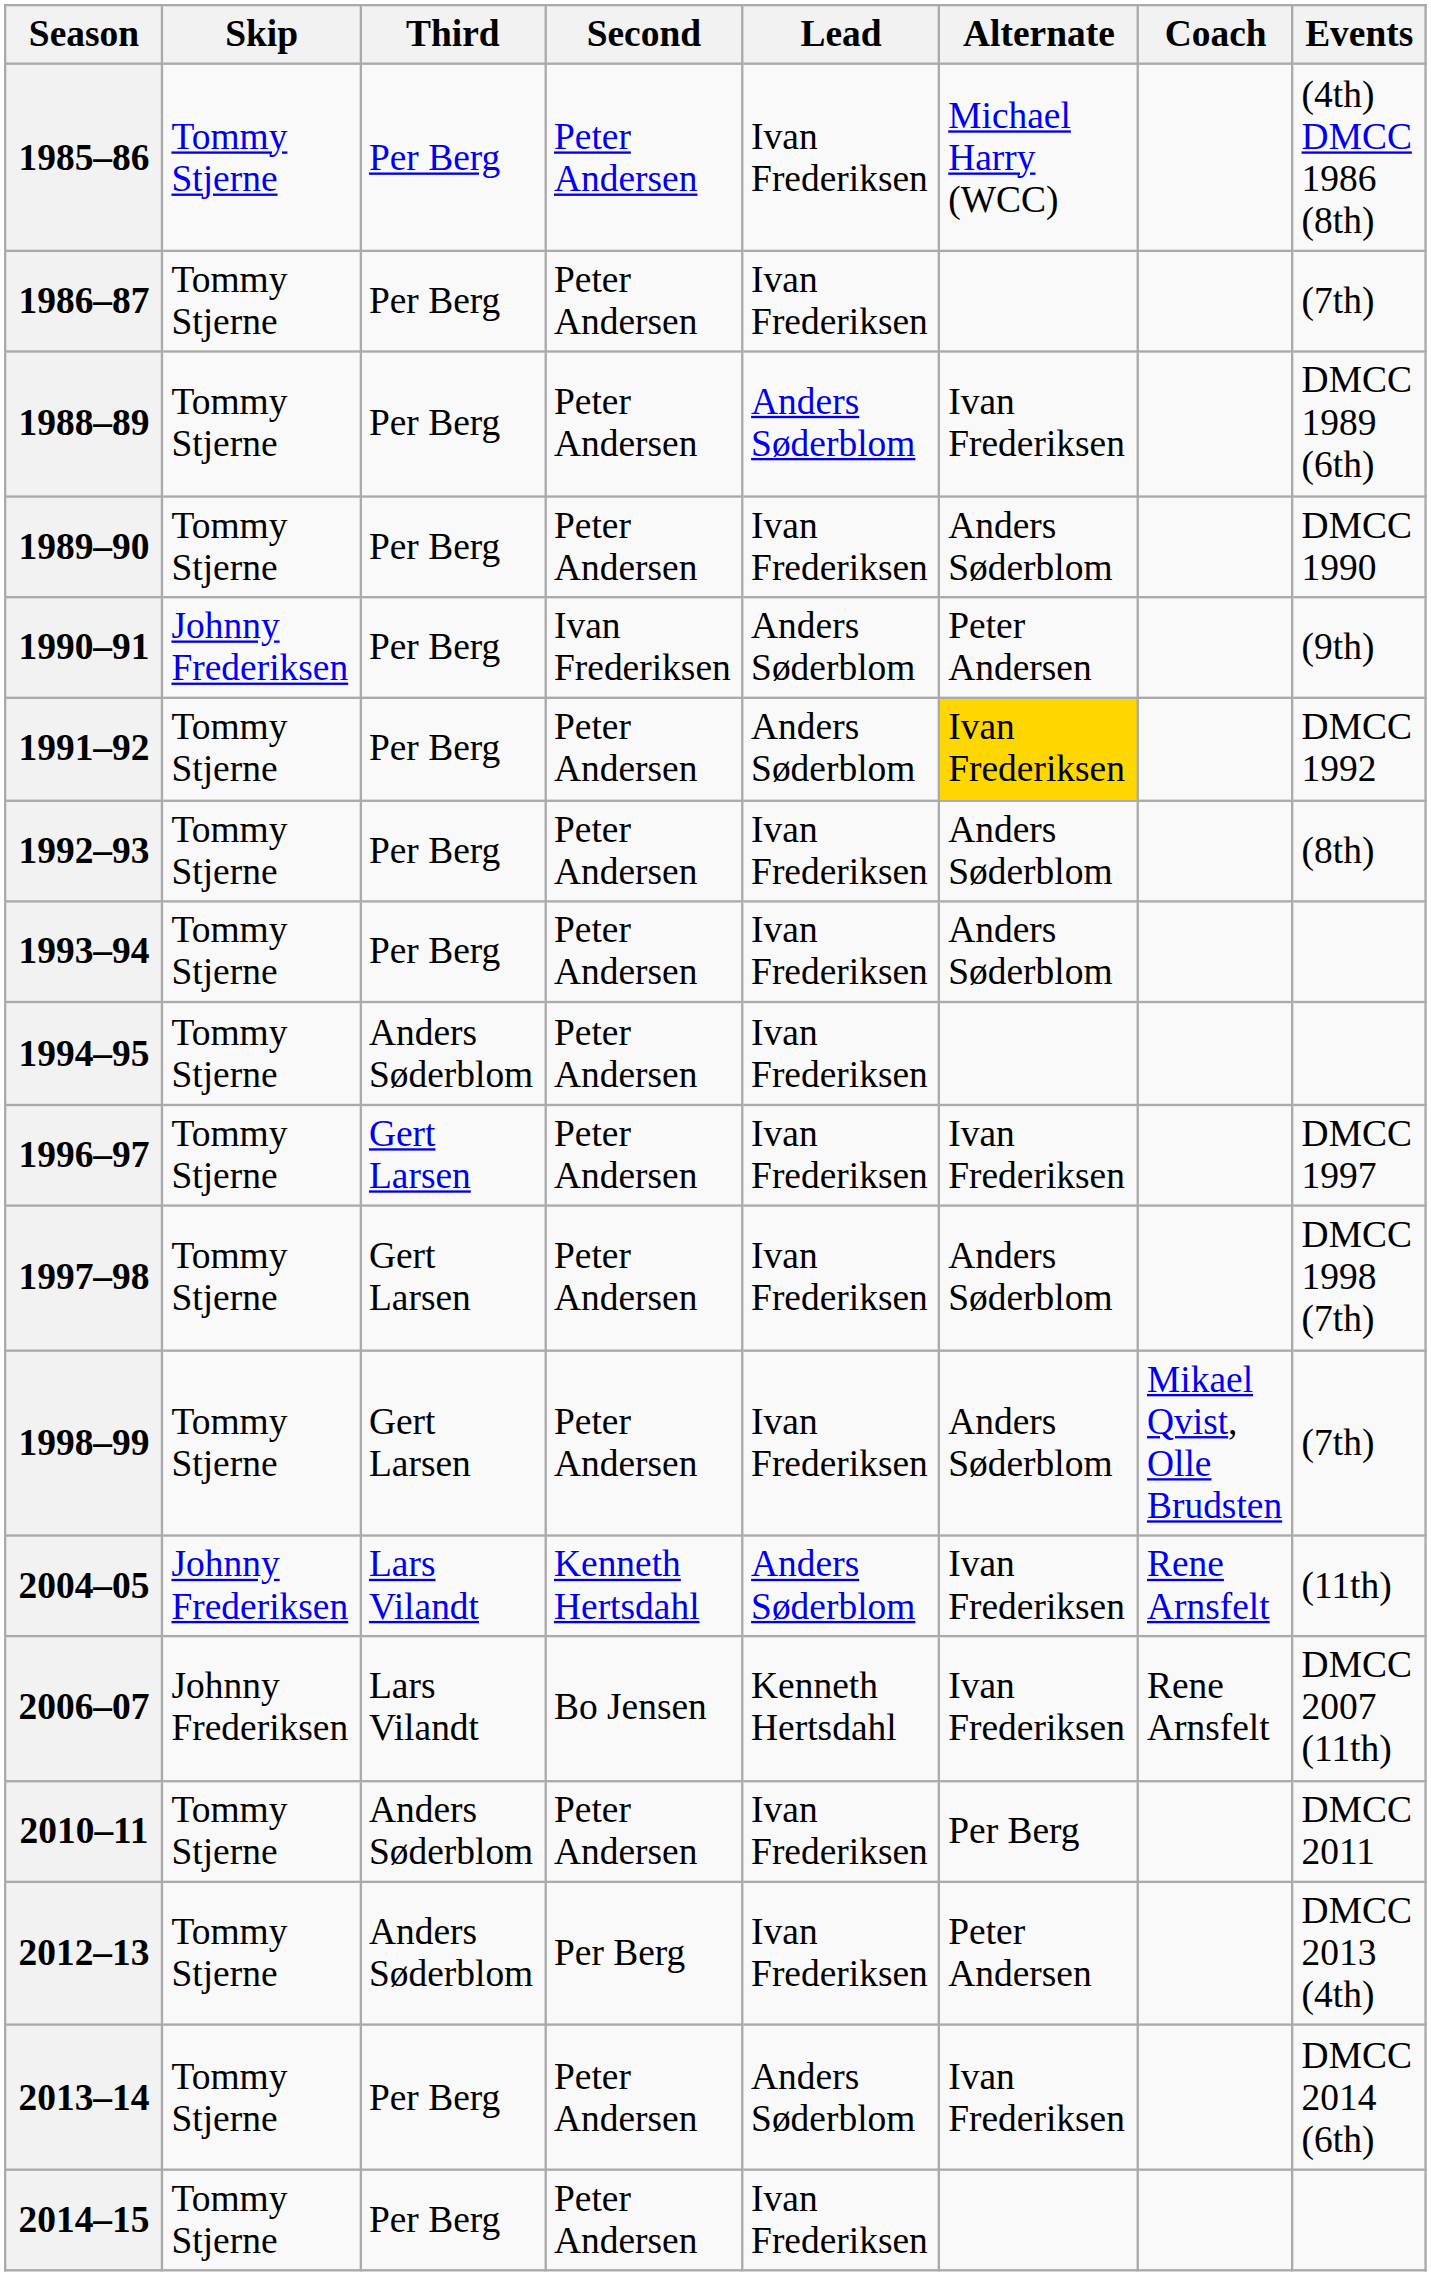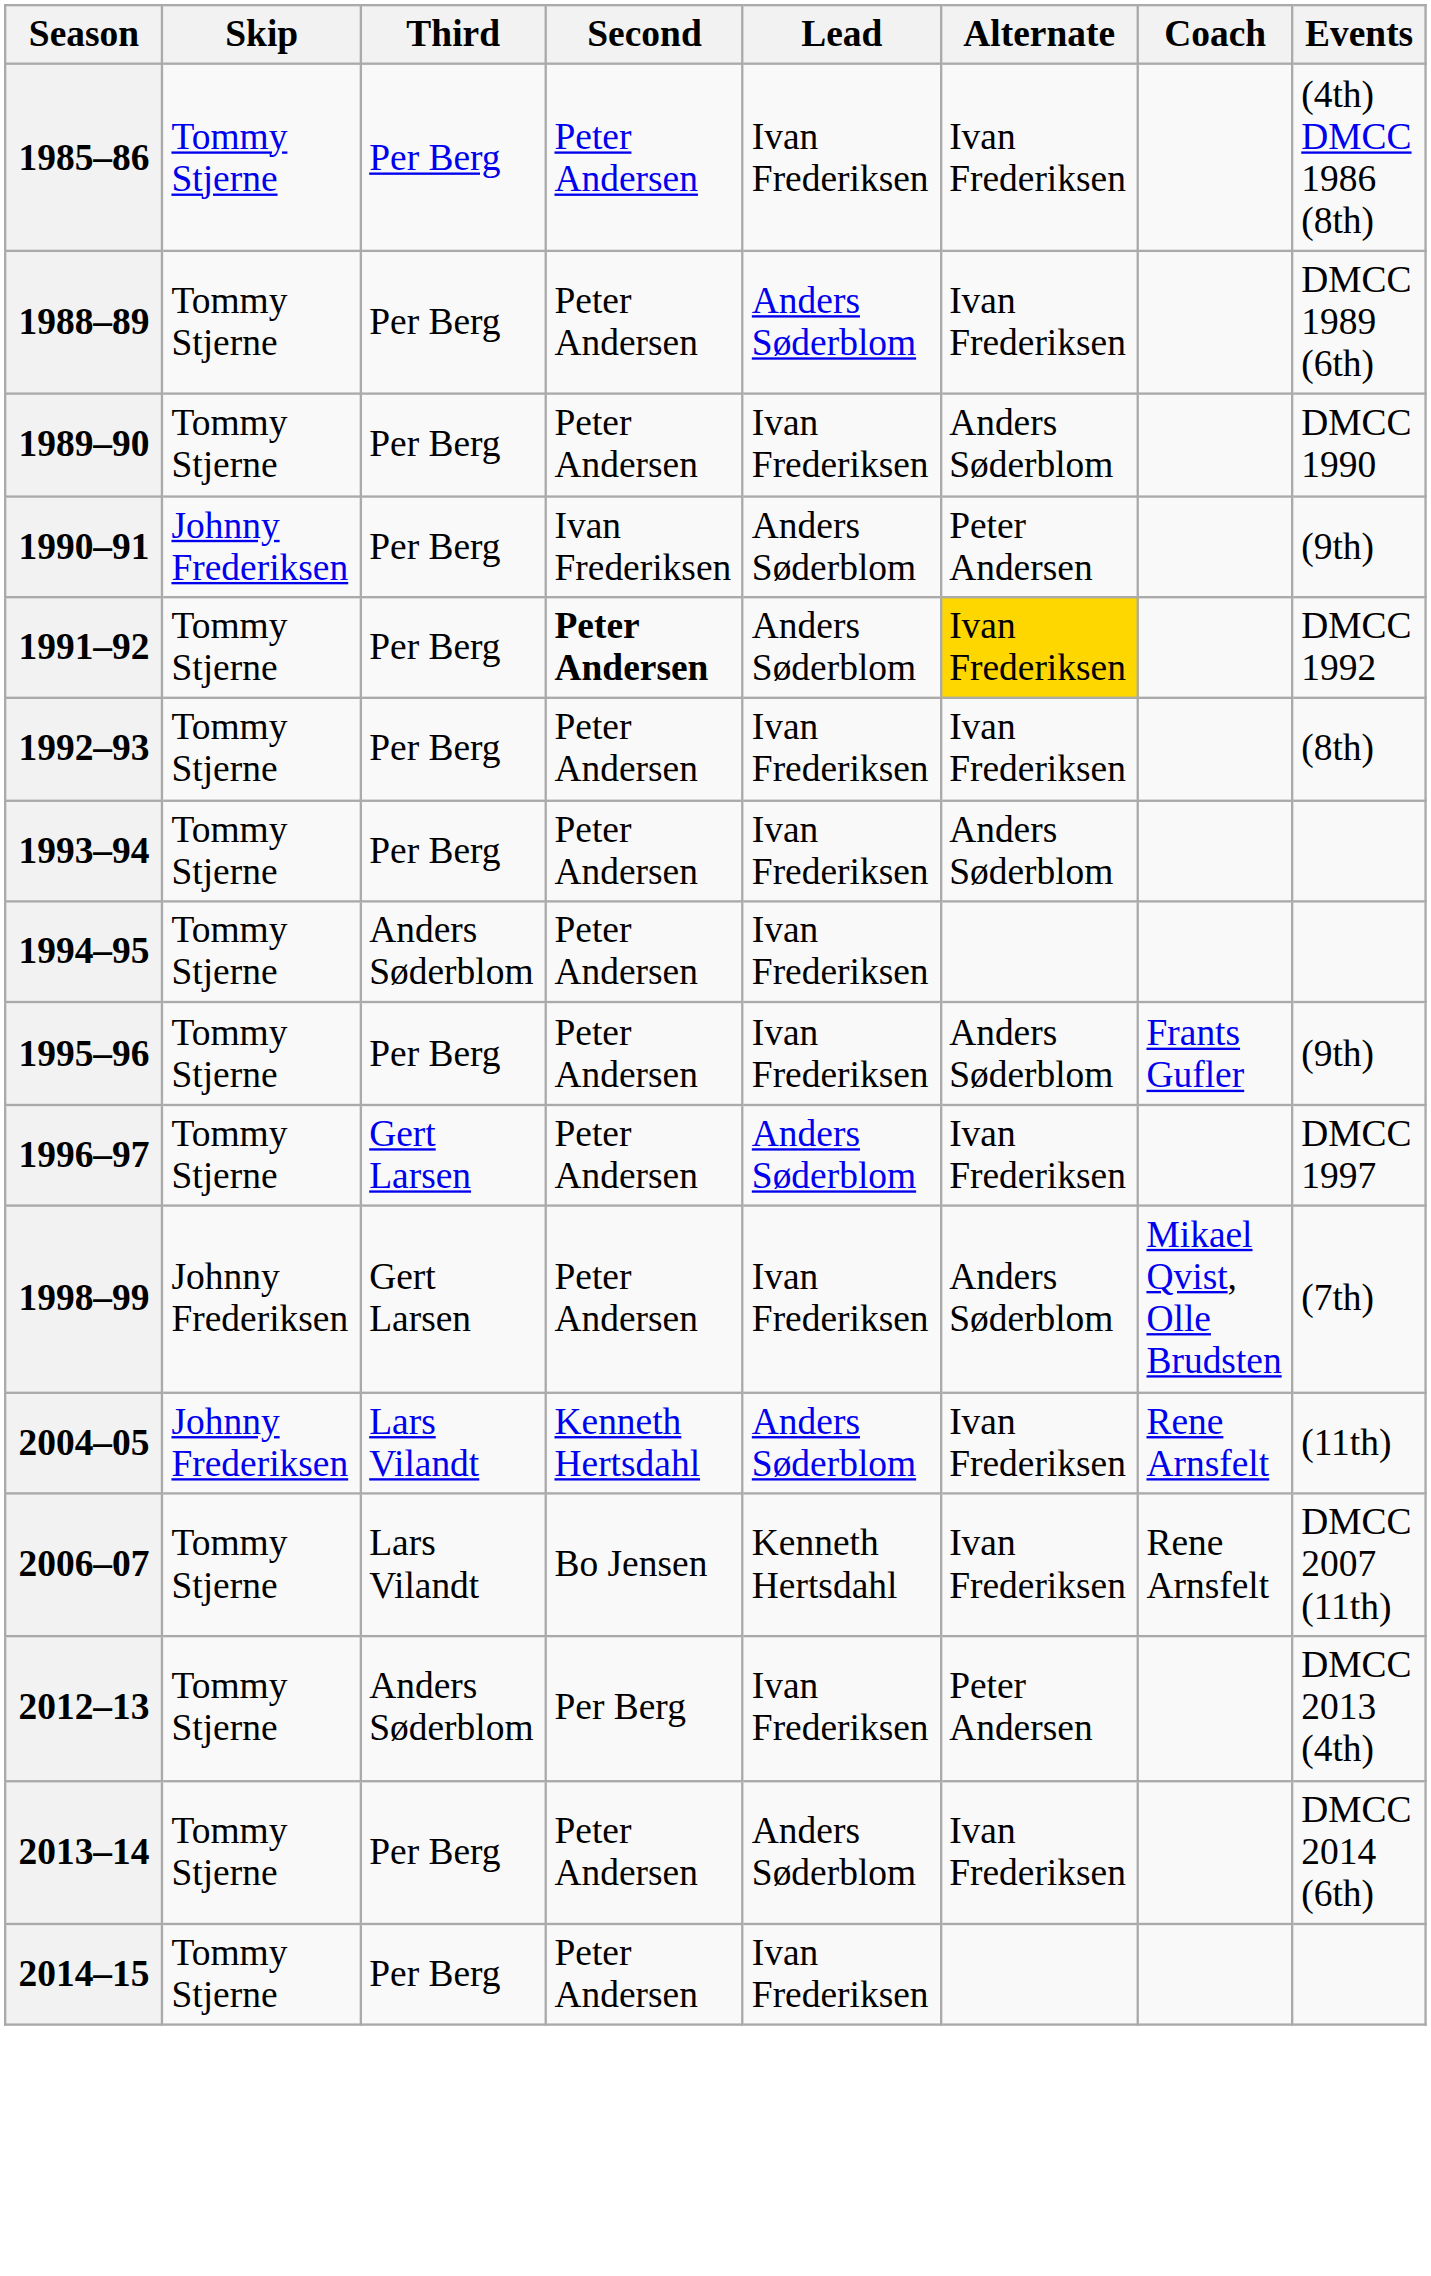1985–86 | Alternate: Michael Harry (WCC) -> Ivan Frederiksen
- row: 1986–87 | Tommy Stjerne | Per Berg | Peter Andersen | Ivan Frederiksen | (7th)
1991–92 | Second: normal -> bold
1992–93 | Alternate: Anders Søderblom -> Ivan Frederiksen
+ row: 1995–96 | Tommy Stjerne | Per Berg | Peter Andersen | Ivan Frederiksen | Anders Søderblom | Frants Gufler | (9th)
1996–97 | Lead: Ivan Frederiksen -> Anders Søderblom
- row: 1997–98 | Tommy Stjerne | Gert Larsen | Peter Andersen | Ivan Frederiksen | Anders Søderblom | DMCC 1998 (7th)
1998–99 | Skip: Tommy Stjerne -> Johnny Frederiksen
2006–07 | Skip: Johnny Frederiksen -> Tommy Stjerne
- row: 2010–11 | Tommy Stjerne | Anders Søderblom | Peter Andersen | Ivan Frederiksen | Per Berg | DMCC 2011
